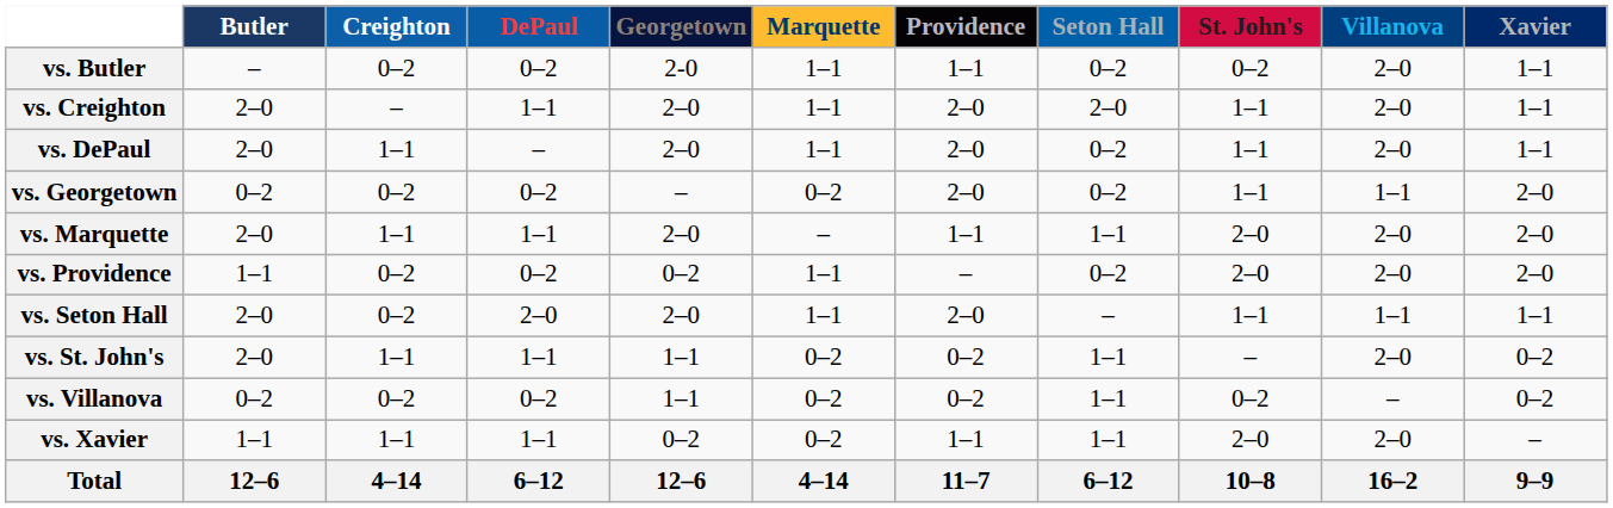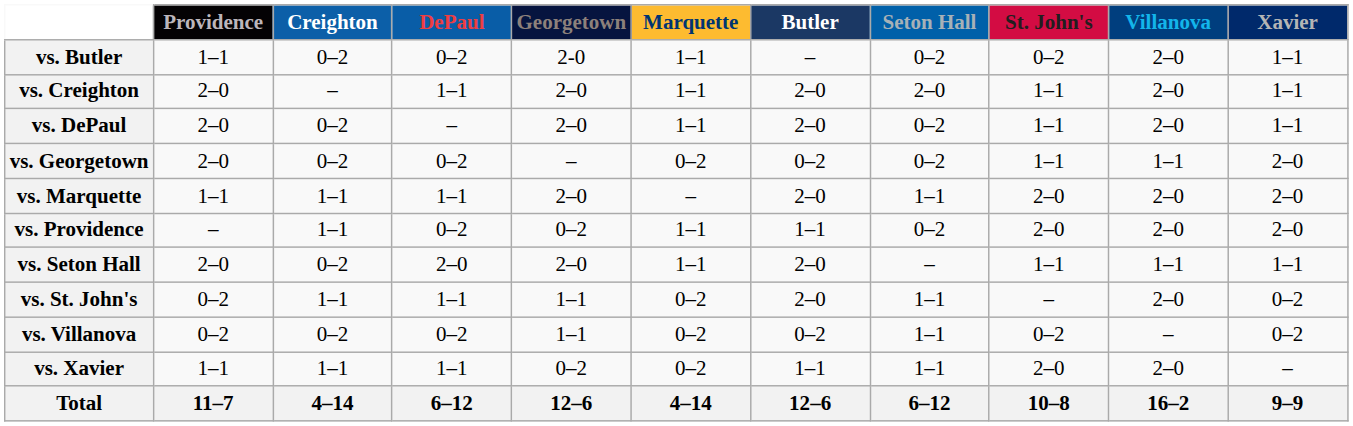columns swapped: Butler <-> Providence
vs. DePaul | Creighton: 1–1 -> 0–2
vs. Providence | Creighton: 0–2 -> 1–1
